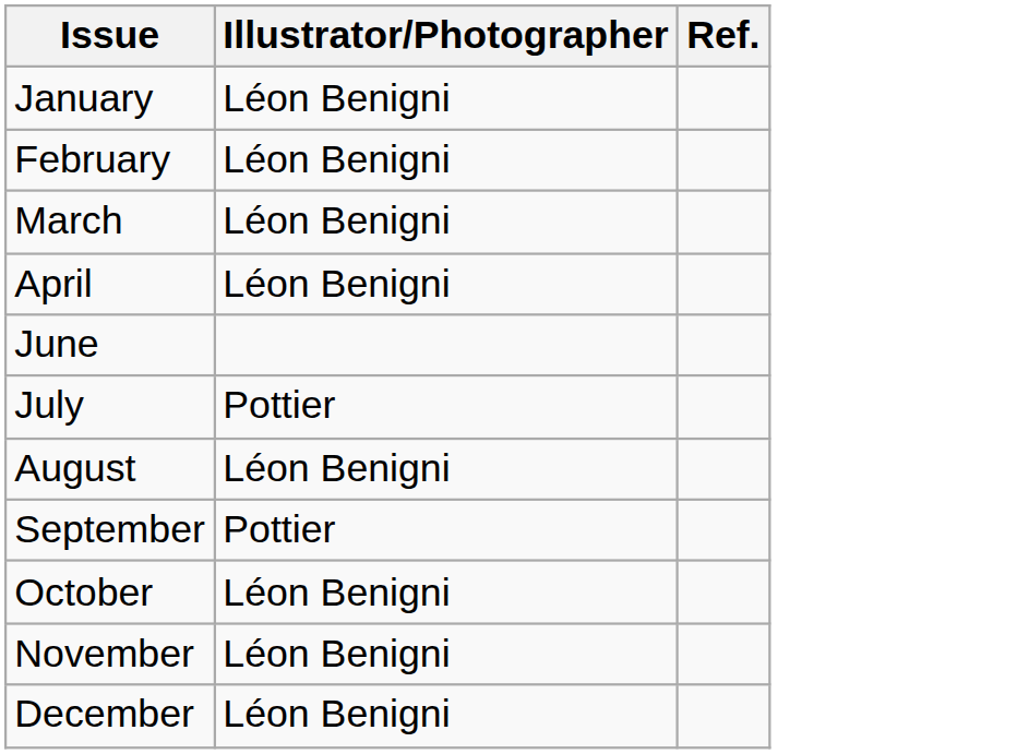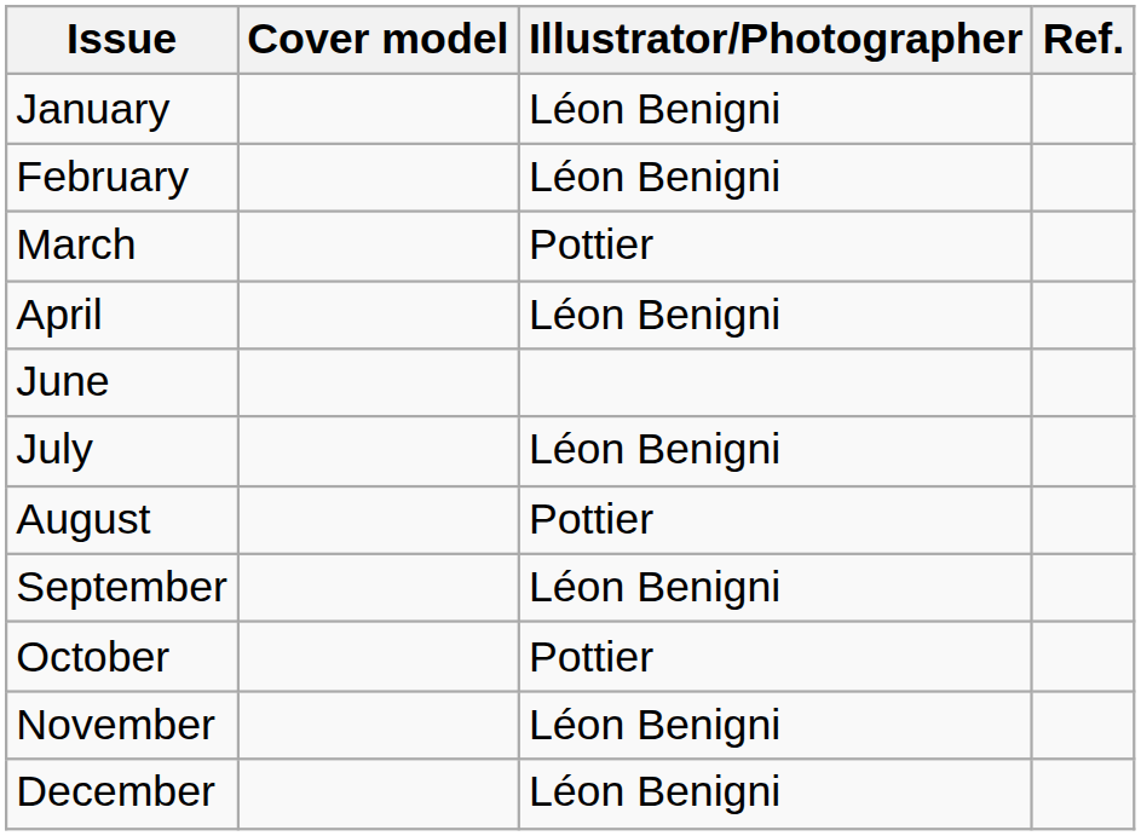+ column: Cover model
March | Illustrator/Photographer: Léon Benigni -> Pottier
July | Illustrator/Photographer: Pottier -> Léon Benigni
August | Illustrator/Photographer: Léon Benigni -> Pottier
September | Illustrator/Photographer: Pottier -> Léon Benigni
October | Illustrator/Photographer: Léon Benigni -> Pottier
